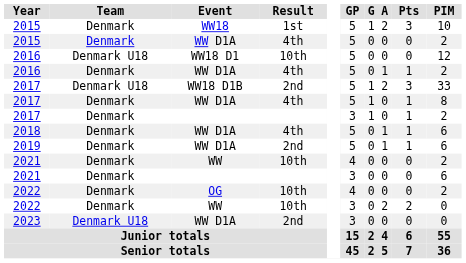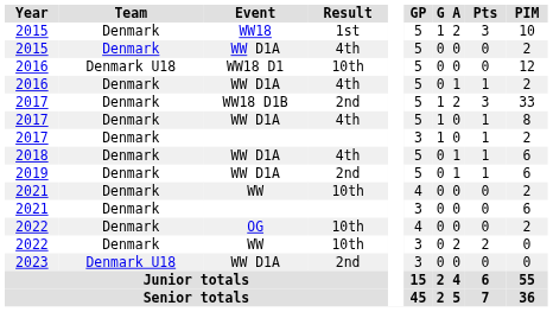2017 / WW18 D1B | Team: Denmark U18 -> Denmark
